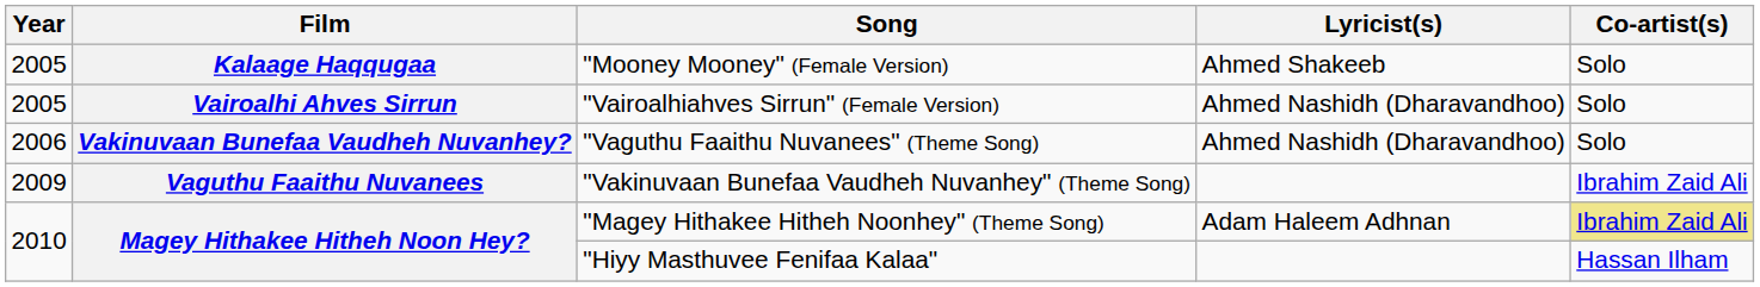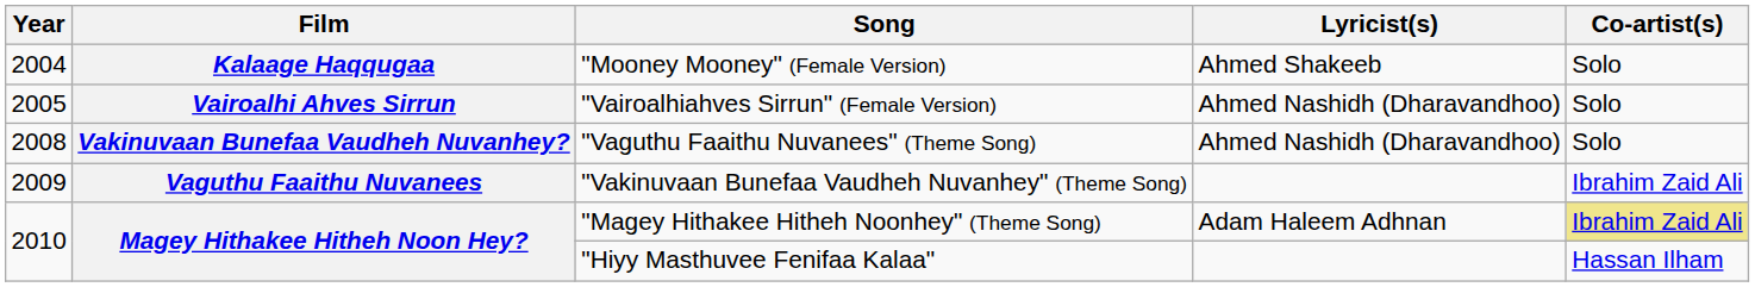"Mooney Mooney" (Female Version) | Year: 2005 -> 2004
"Vaguthu Faaithu Nuvanees" (Theme Song) | Year: 2006 -> 2008
